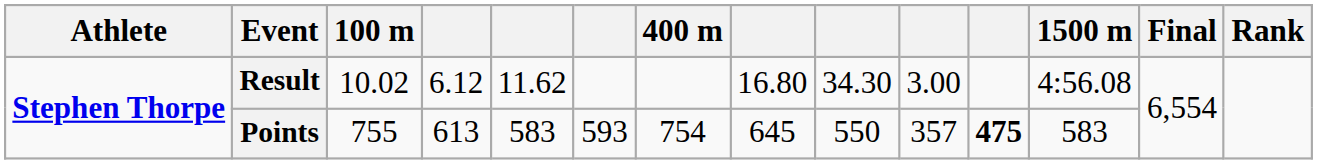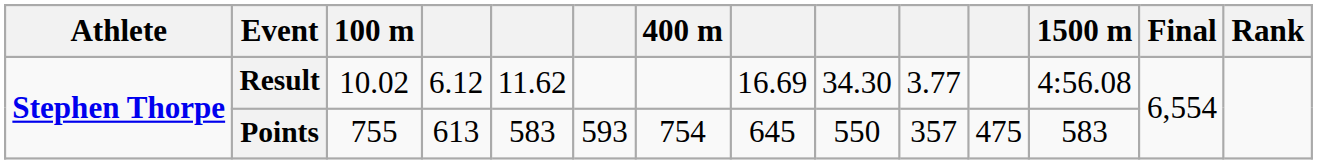Result | column 8: 16.80 -> 16.69
Result | column 10: 3.00 -> 3.77
Points | column 11: bold -> normal
